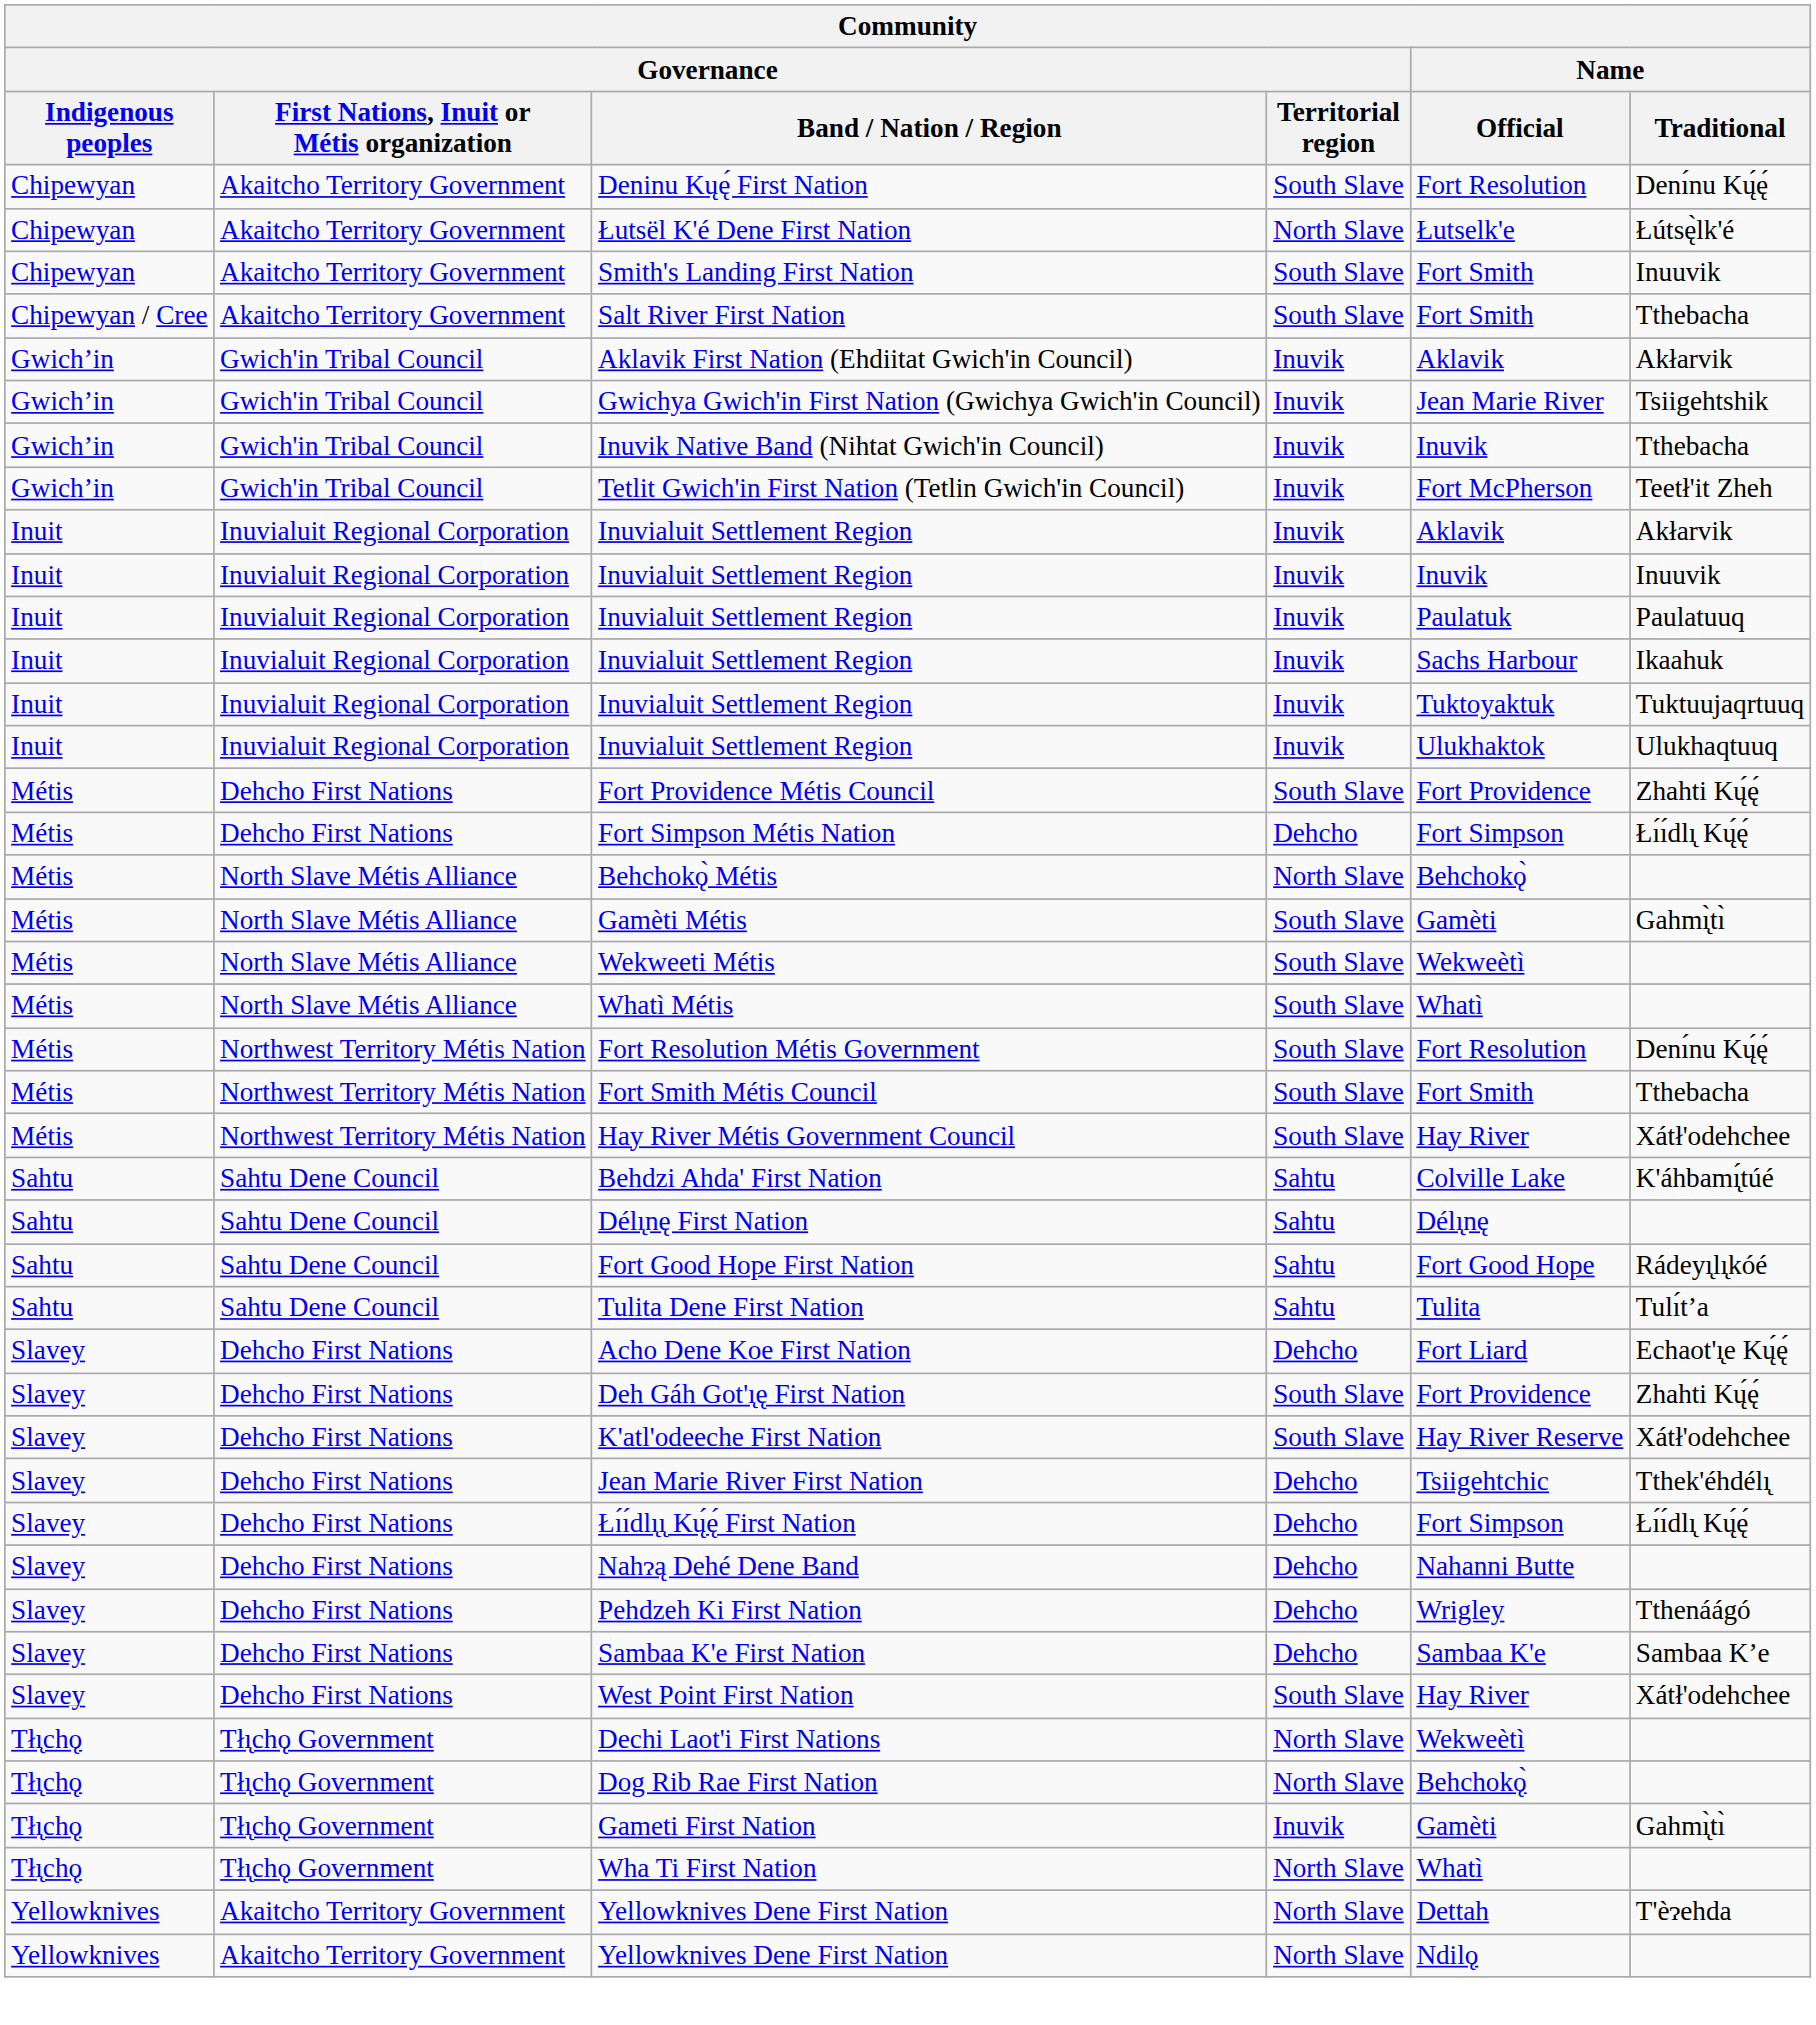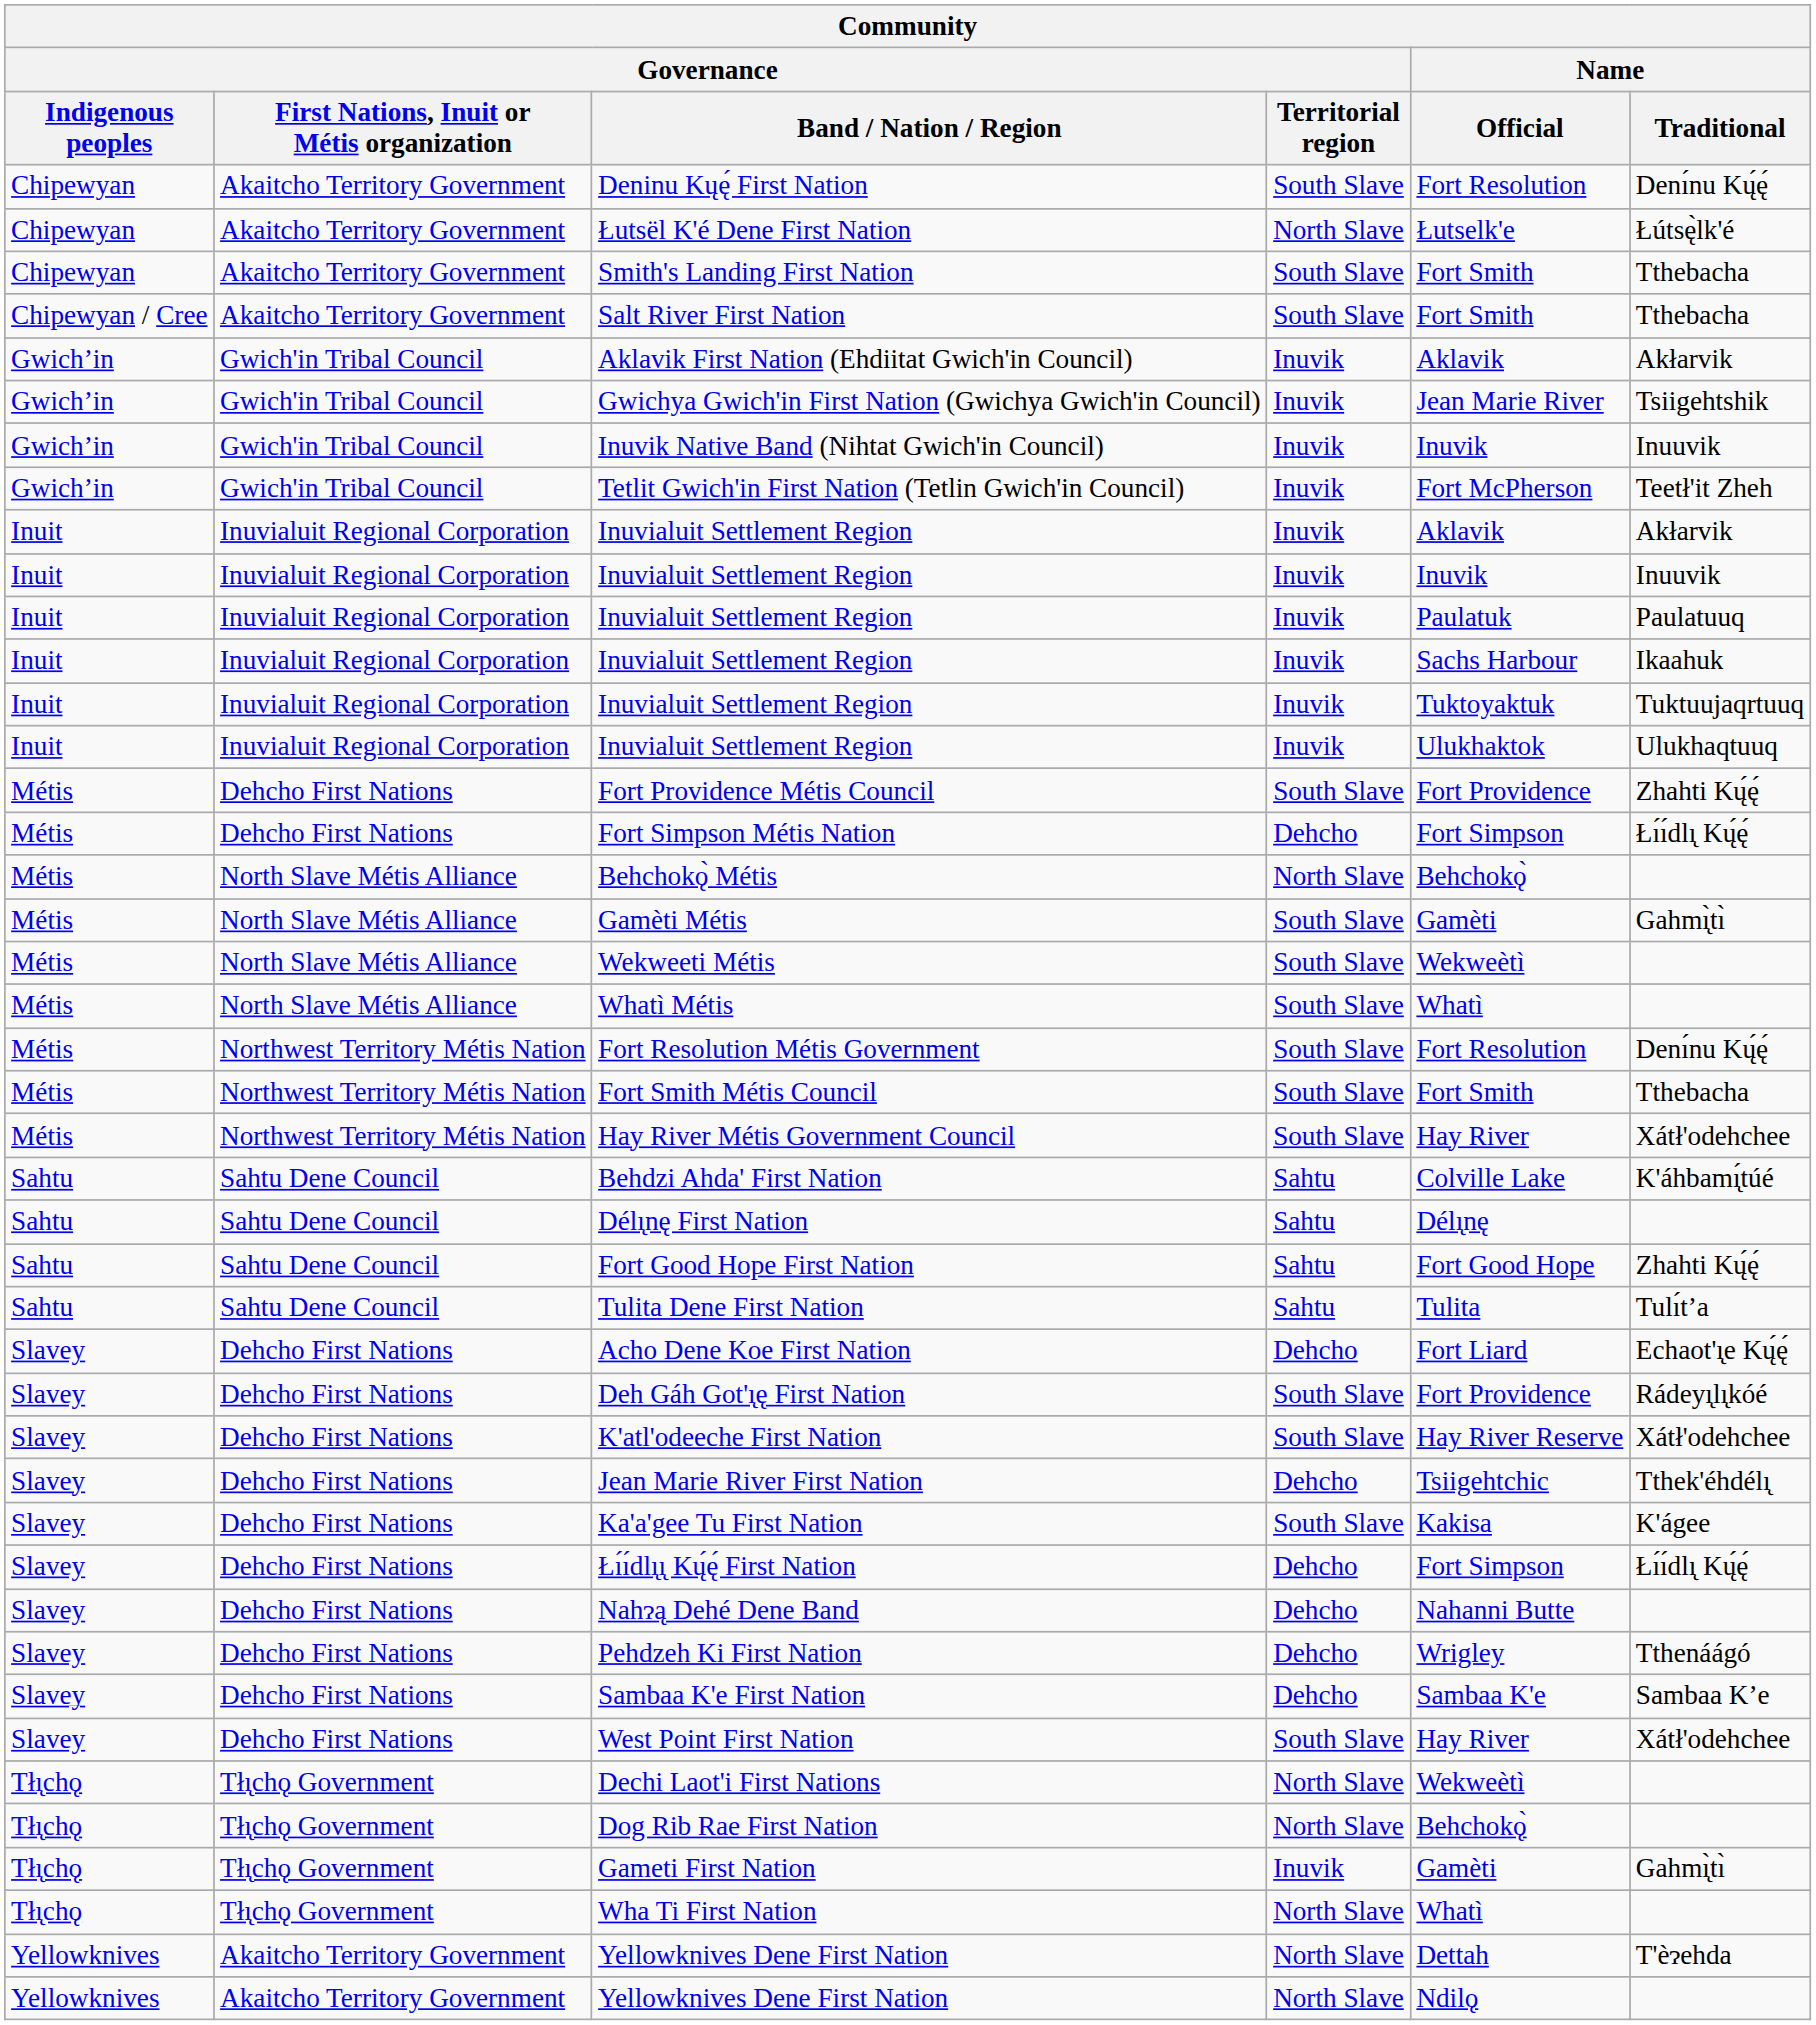Smith's Landing First Nation | Name / Traditional: Inuuvik -> Tthebacha
Inuvik Native Band (Nihtat Gwich'in Council) | Name / Traditional: Tthebacha -> Inuuvik
Fort Good Hope First Nation | Name / Traditional: Rádeyı̨lı̨kóé -> Zhahti Kų́ę́
Deh Gáh Got'ı̨ę First Nation | Name / Traditional: Zhahti Kų́ę́ -> Rádeyı̨lı̨kóé
+ row: Slavey | Dehcho First Nations | Ka'a'gee Tu First Nation | South Slave | Kakisa | K'ágee
